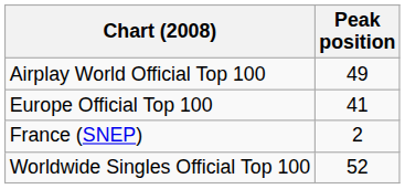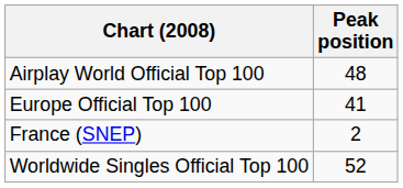Airplay World Official Top 100 | Peak position: 49 -> 48
